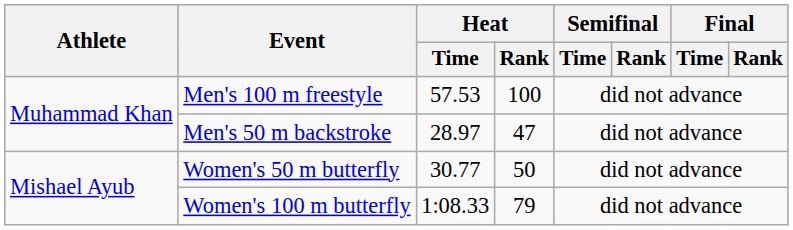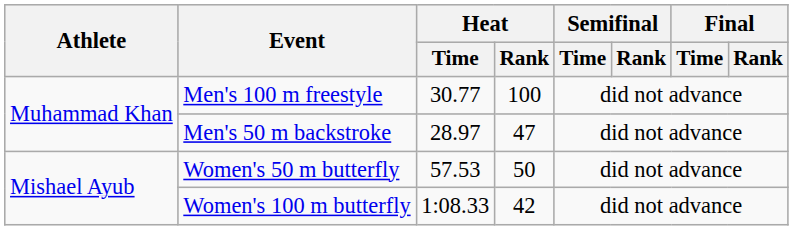Men's 100 m freestyle | Heat / Time: 57.53 -> 30.77
Women's 50 m butterfly | Heat / Time: 30.77 -> 57.53
Women's 100 m butterfly | Heat / Rank: 79 -> 42
